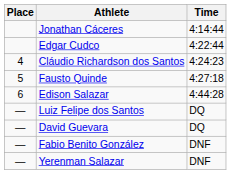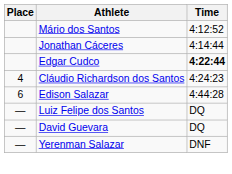+ row: Mário dos Santos | 4:12:52
Edgar Cudco | Time: normal -> bold
- row: 5 | Fausto Quinde | 4:27:18
- row: — | Fabio Benito González | DNF
